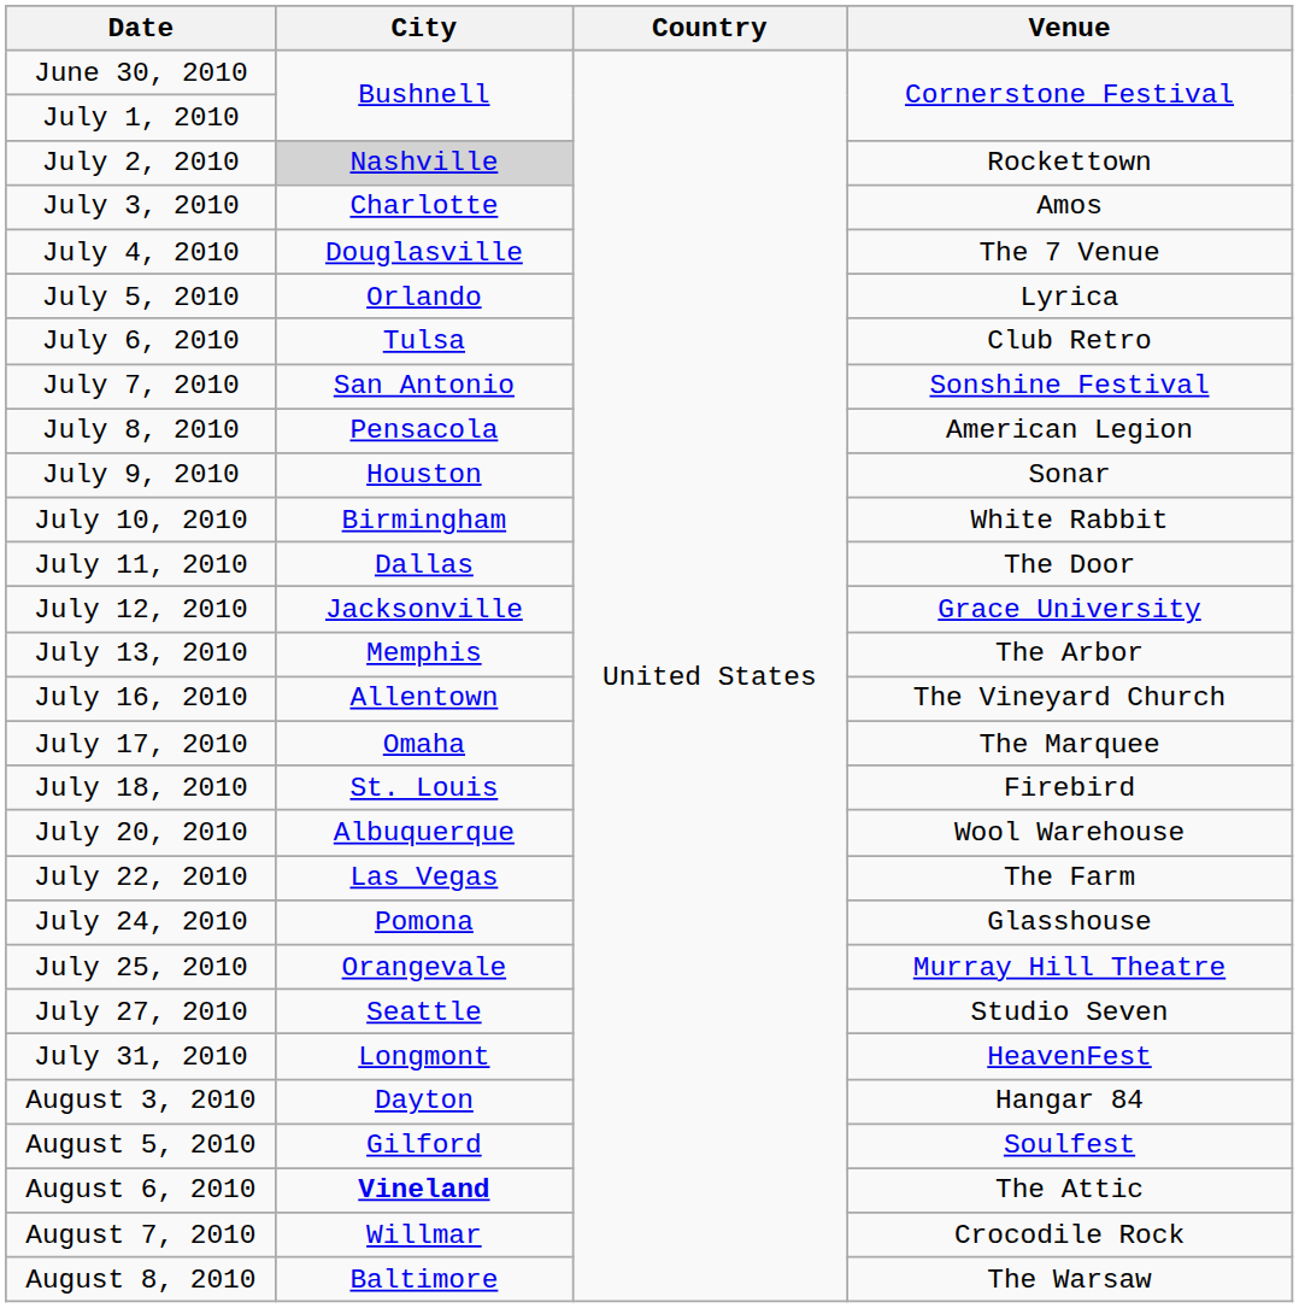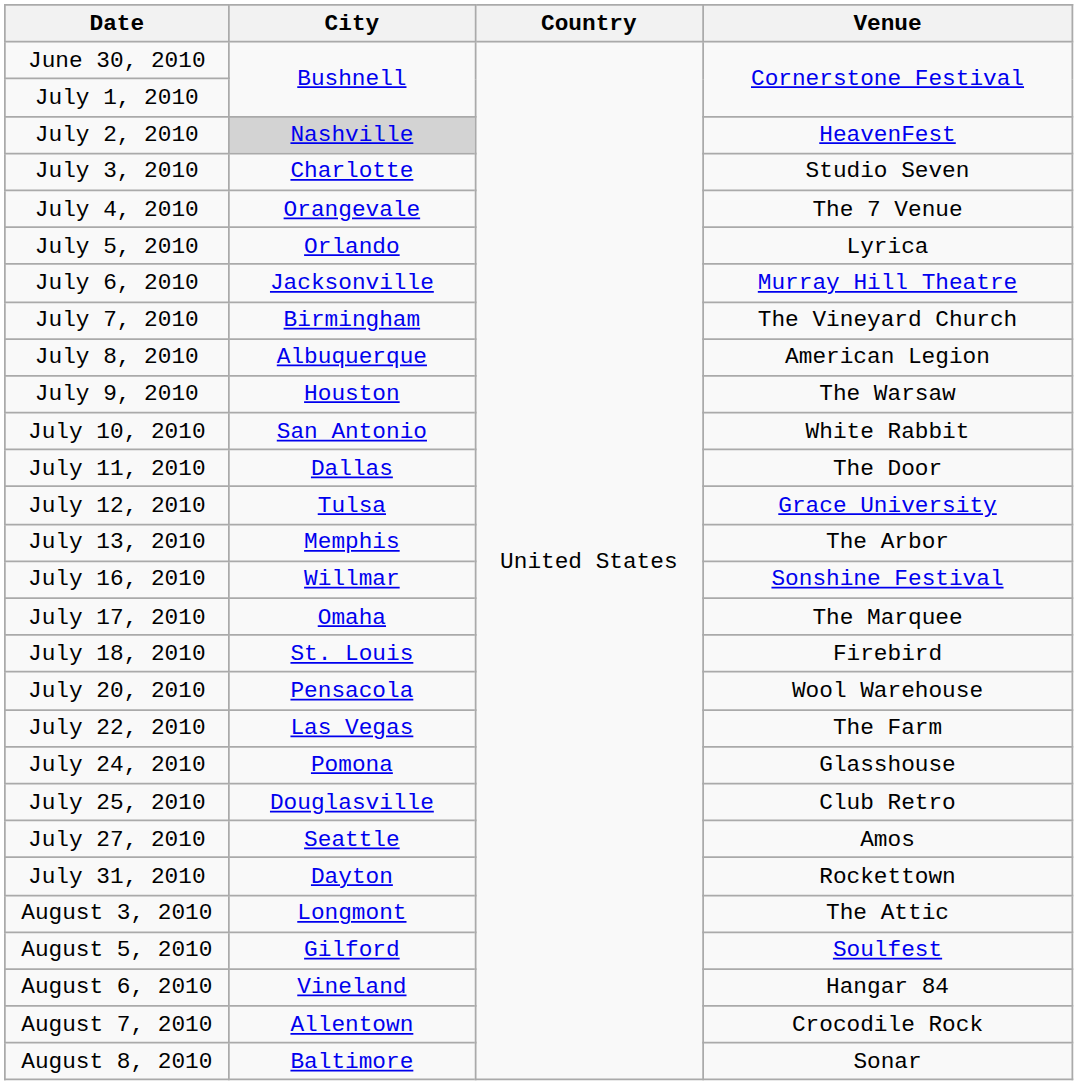July 2, 2010 | Venue: Rockettown -> HeavenFest
July 3, 2010 | Venue: Amos -> Studio Seven
July 4, 2010 | City: Douglasville -> Orangevale
July 6, 2010 | City: Tulsa -> Jacksonville
July 6, 2010 | Venue: Club Retro -> Murray Hill Theatre
July 7, 2010 | City: San Antonio -> Birmingham
July 7, 2010 | Venue: Sonshine Festival -> The Vineyard Church
July 8, 2010 | City: Pensacola -> Albuquerque
July 9, 2010 | Venue: Sonar -> The Warsaw
July 10, 2010 | City: Birmingham -> San Antonio
July 12, 2010 | City: Jacksonville -> Tulsa
July 16, 2010 | City: Allentown -> Willmar
July 16, 2010 | Venue: The Vineyard Church -> Sonshine Festival
July 20, 2010 | City: Albuquerque -> Pensacola
July 25, 2010 | City: Orangevale -> Douglasville
July 25, 2010 | Venue: Murray Hill Theatre -> Club Retro
July 27, 2010 | Venue: Studio Seven -> Amos
July 31, 2010 | City: Longmont -> Dayton
July 31, 2010 | Venue: HeavenFest -> Rockettown
August 3, 2010 | City: Dayton -> Longmont
August 3, 2010 | Venue: Hangar 84 -> The Attic
August 6, 2010 | City: bold -> normal
August 6, 2010 | Venue: The Attic -> Hangar 84
August 7, 2010 | City: Willmar -> Allentown
August 8, 2010 | Venue: The Warsaw -> Sonar
